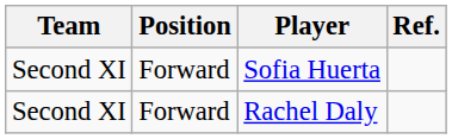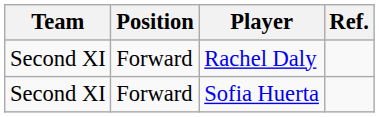rows swapped: Rachel Daly <-> Sofia Huerta
